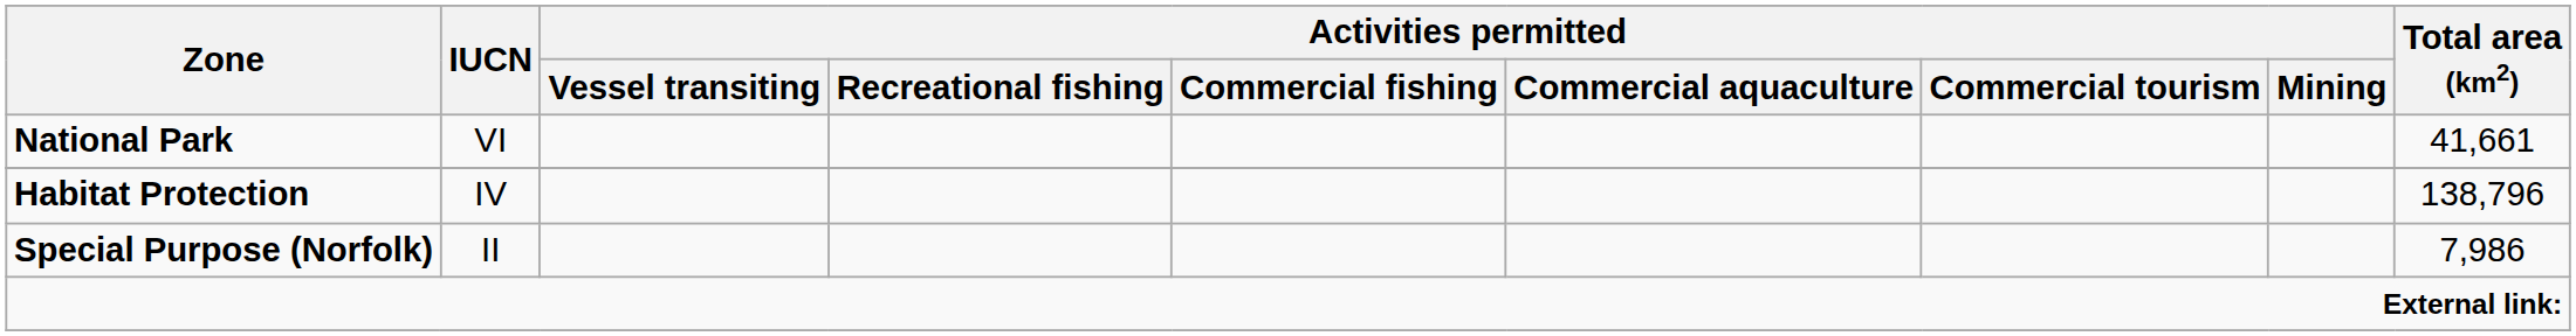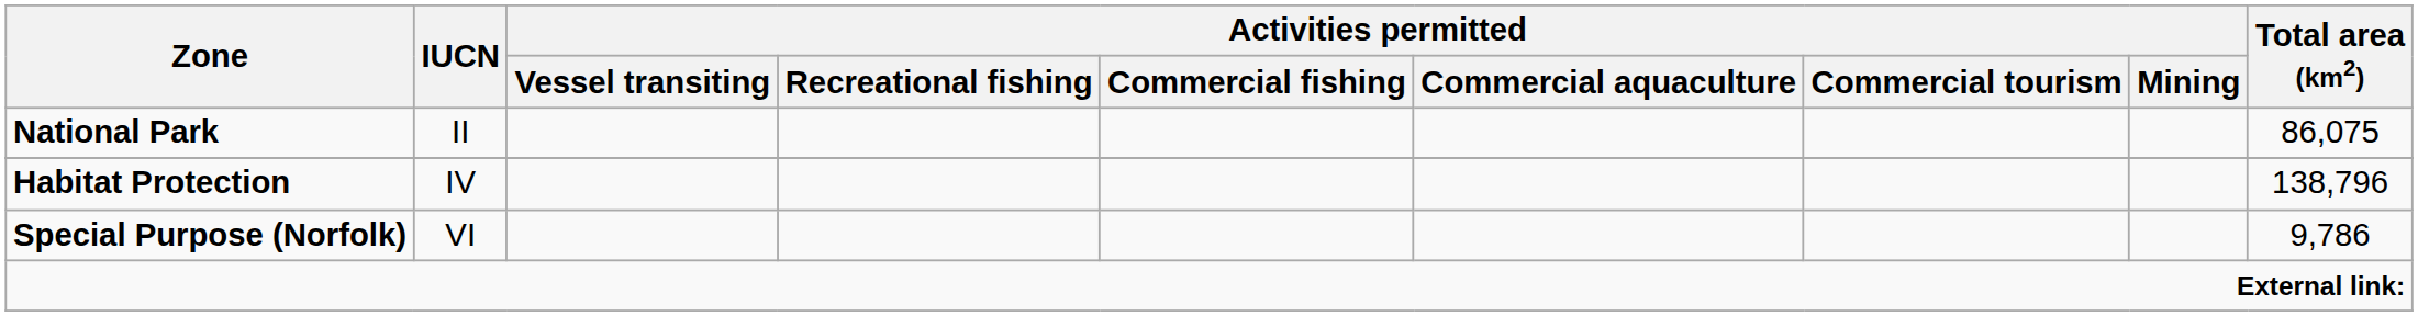National Park | IUCN: VI -> II
National Park | Total area (km2): 41,661 -> 86,075
Special Purpose (Norfolk) | IUCN: II -> VI
Special Purpose (Norfolk) | Total area (km2): 7,986 -> 9,786
